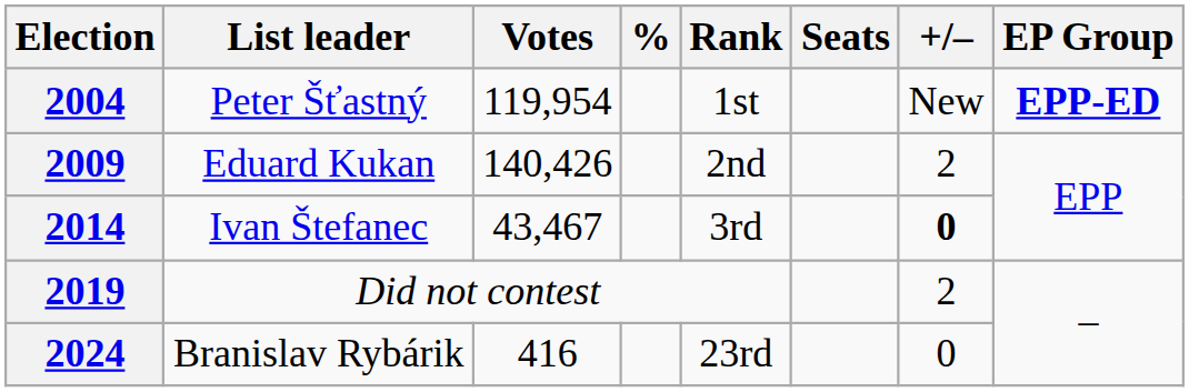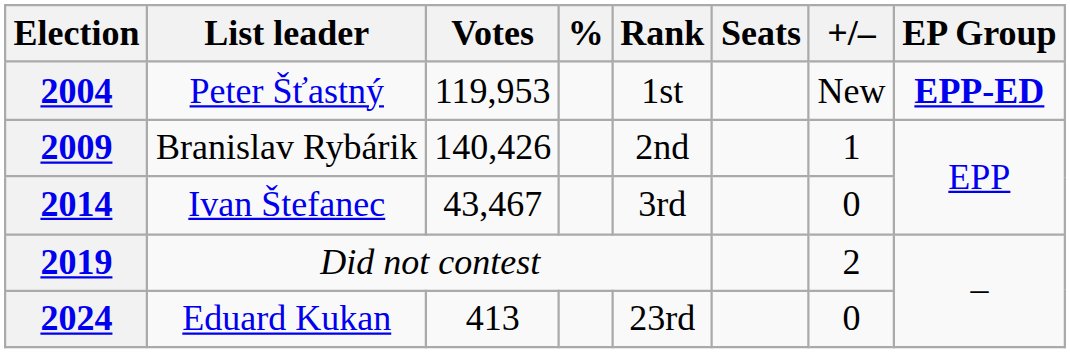2004 | Votes: 119,954 -> 119,953
2009 | List leader: Eduard Kukan -> Branislav Rybárik
2009 | +/–: 2 -> 1
2014 | +/–: bold -> normal
2024 | List leader: Branislav Rybárik -> Eduard Kukan
2024 | Votes: 416 -> 413
